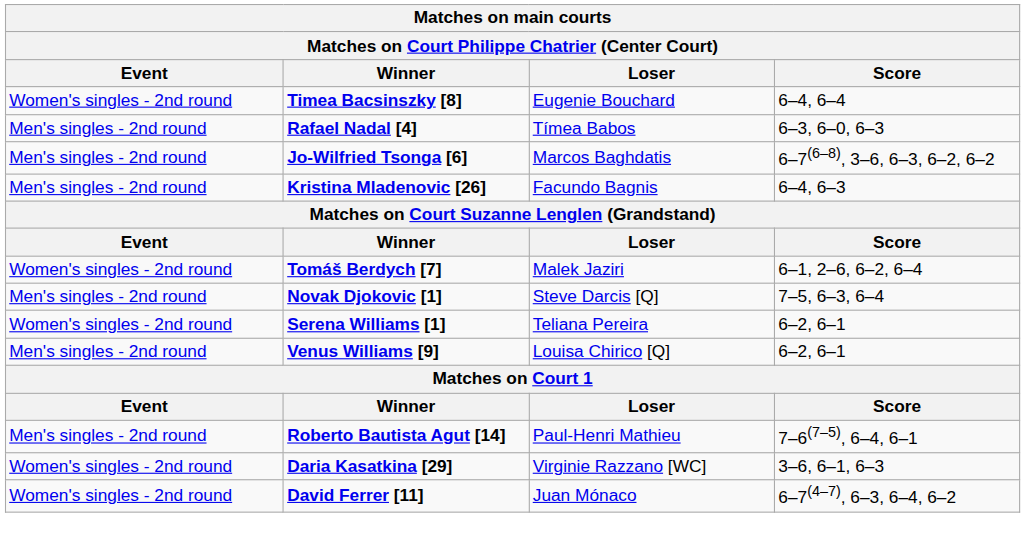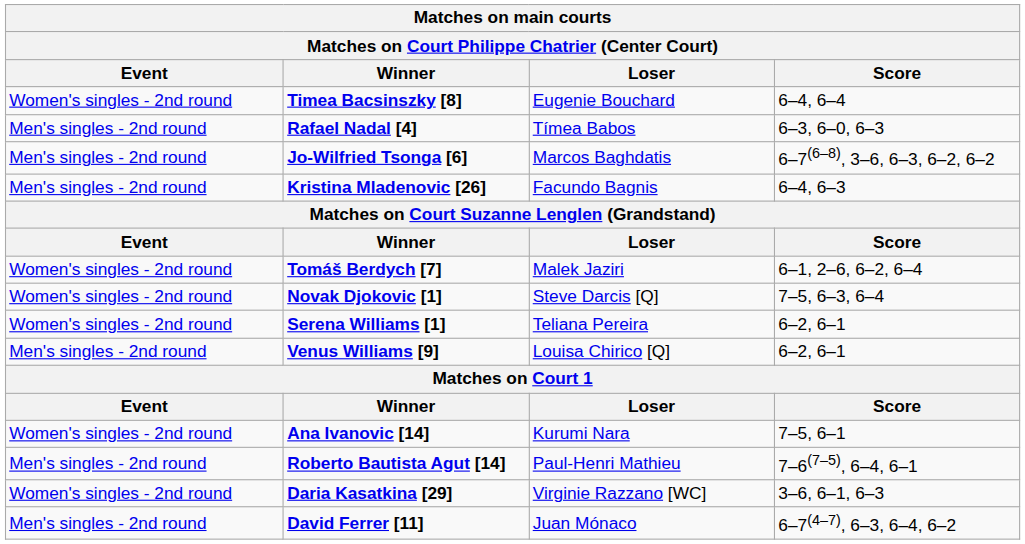Novak Djokovic [1] | Event: Men's singles - 2nd round -> Women's singles - 2nd round
+ row: Women's singles - 2nd round | Ana Ivanovic [14] | Kurumi Nara | 7–5, 6–1
David Ferrer [11] | Event: Women's singles - 2nd round -> Men's singles - 2nd round
